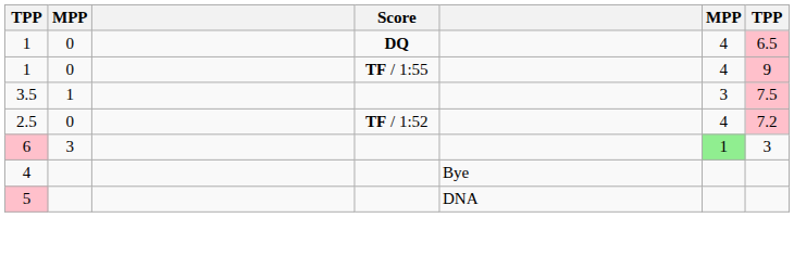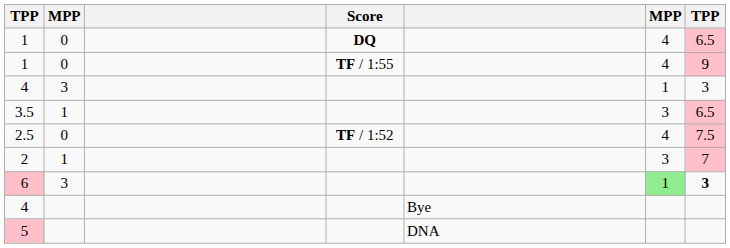+ row: 4 | 3 | 1 | 3
3.5 | column 7: 7.5 -> 6.5
2.5 | column 7: 7.2 -> 7.5
+ row: 2 | 1 | 3 | 7
6 | column 7: normal -> bold
